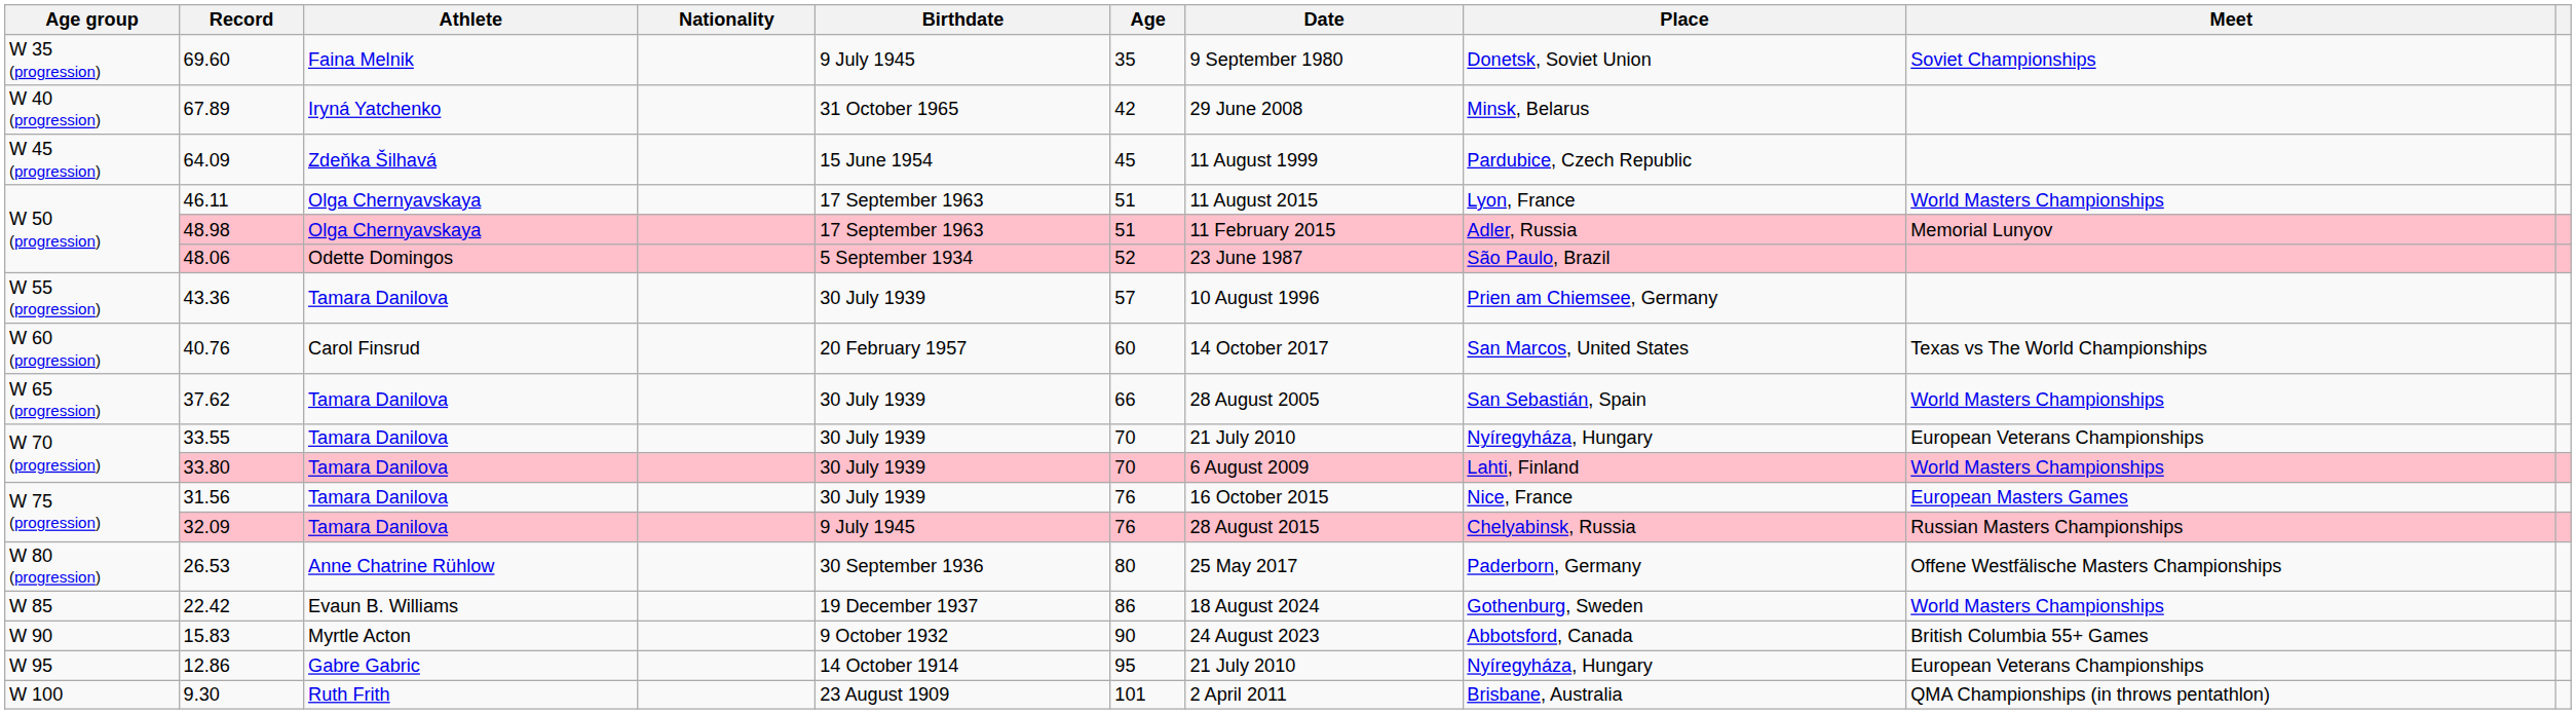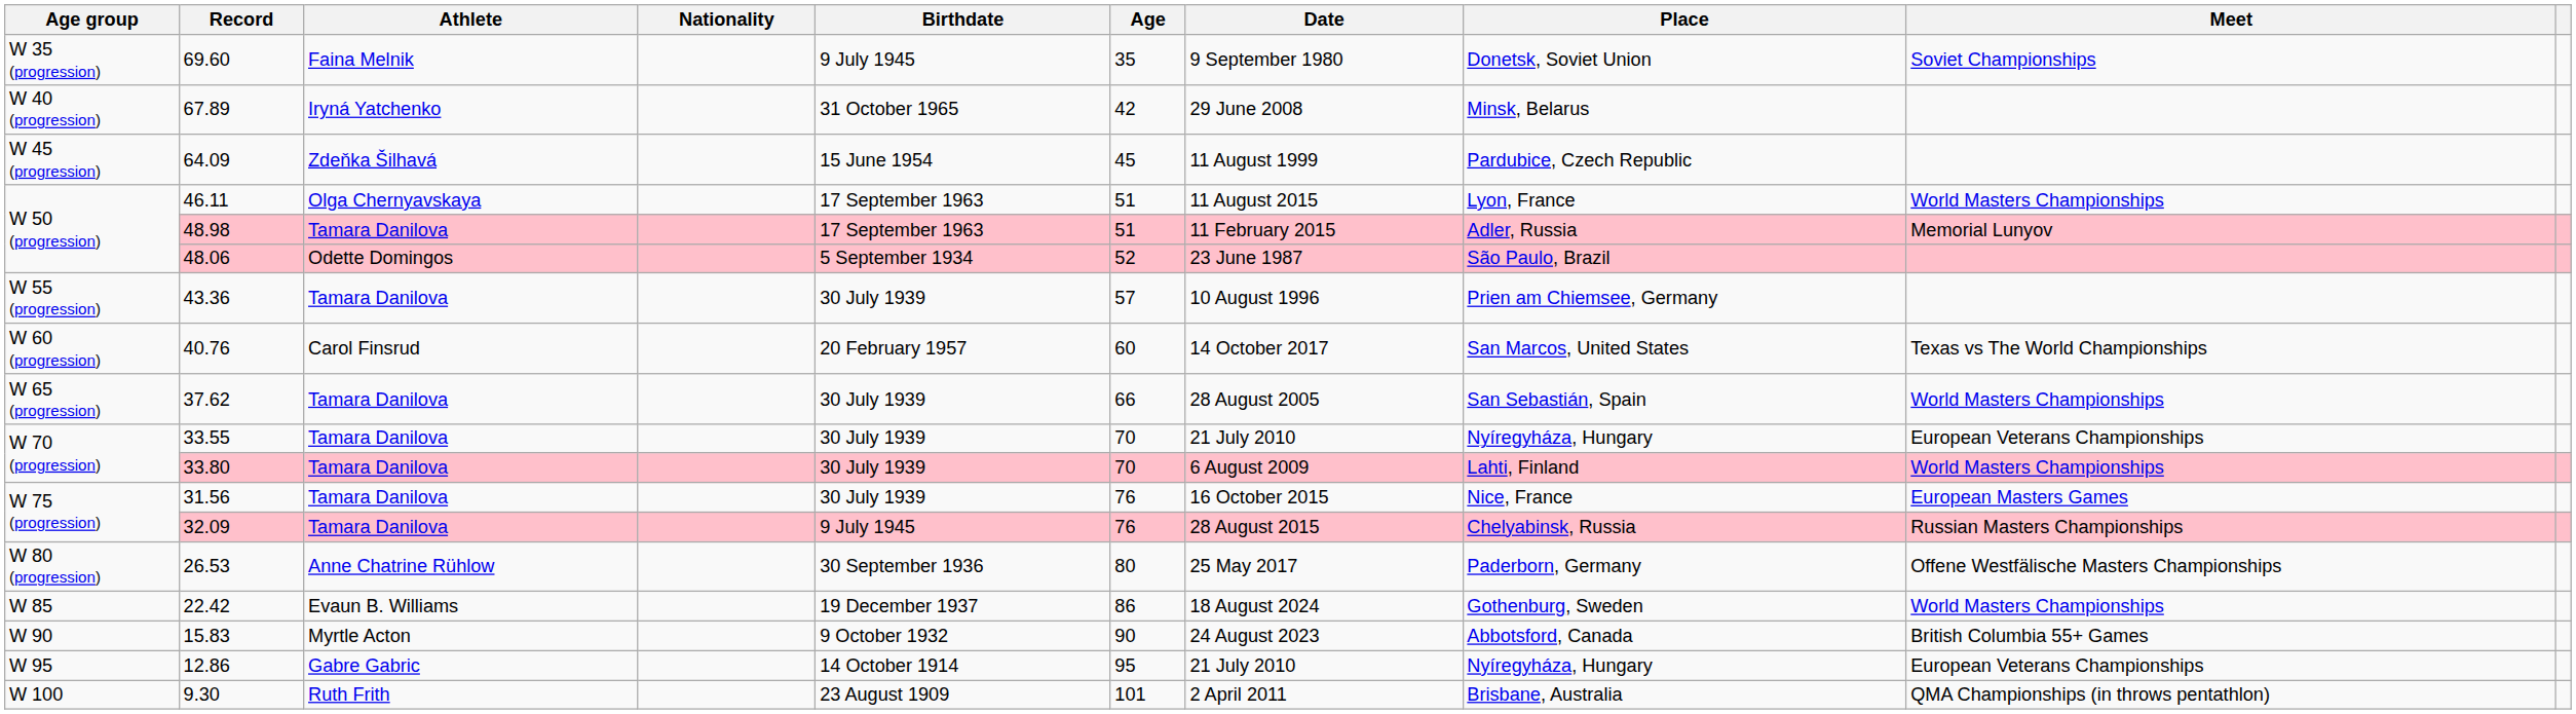48.98 | Athlete: Olga Chernyavskaya -> Tamara Danilova
